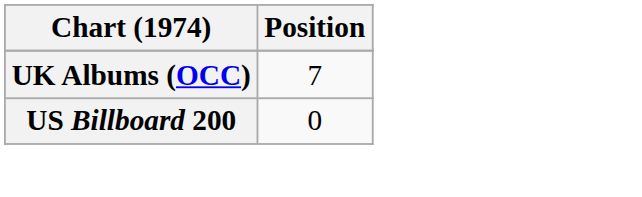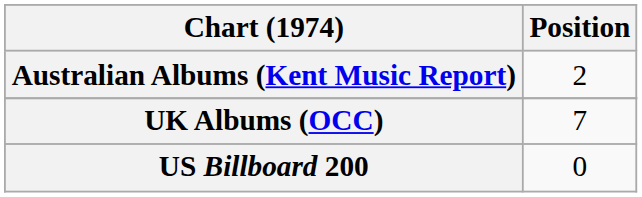+ row: Australian Albums (Kent Music Report) | 2
